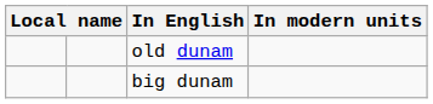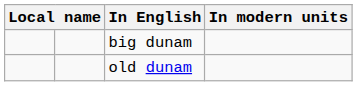rows swapped: old dunam <-> big dunam
